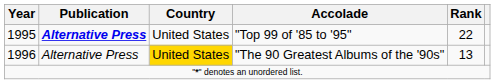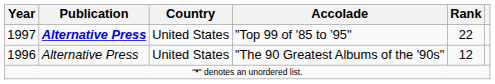"Top 99 of '85 to '95" | Year: 1995 -> 1997
"The 90 Greatest Albums of the '90s" | Country: gold background -> no background
"The 90 Greatest Albums of the '90s" | Rank: 13 -> 12
